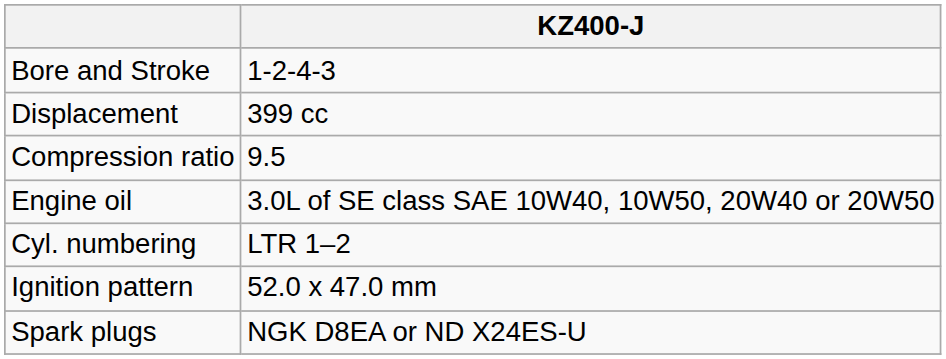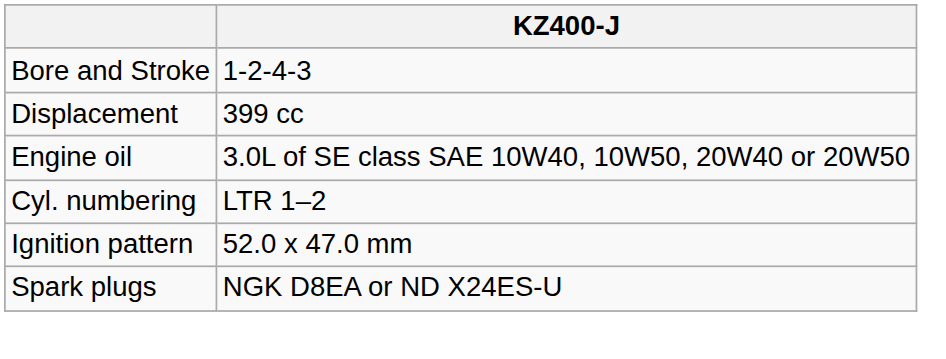- row: Compression ratio | 9.5
